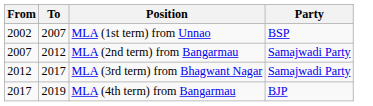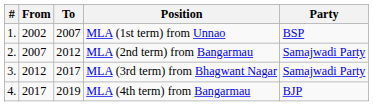+ column: # | 1. | 2. | 3. | 4.
